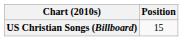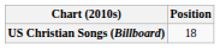US Christian Songs (Billboard) | Position: 15 -> 18
